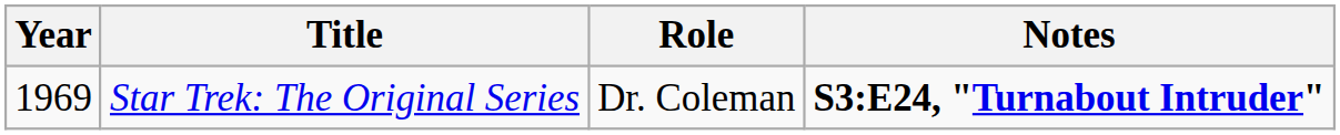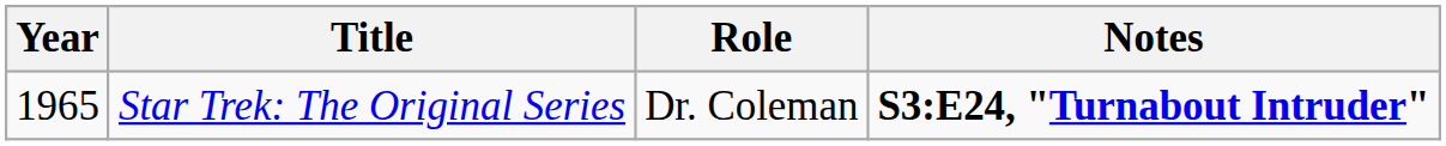Star Trek: The Original Series | Year: 1969 -> 1965
